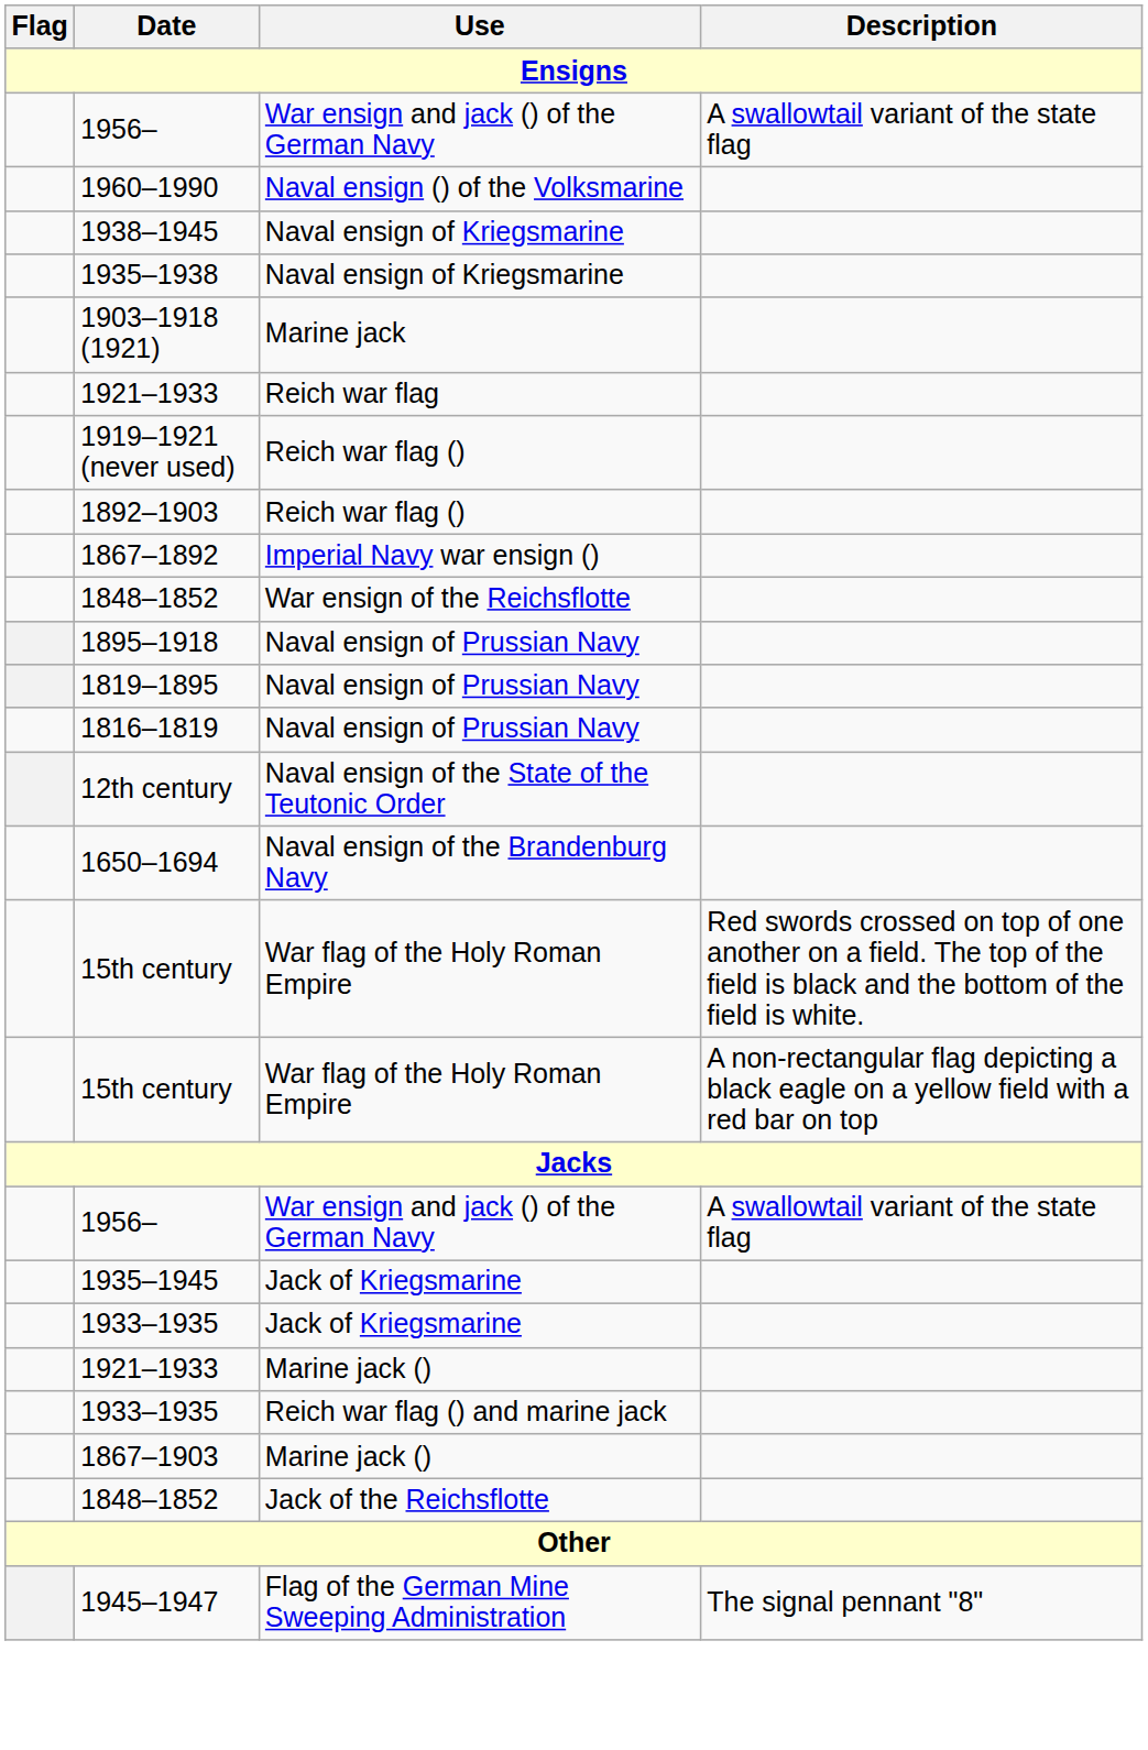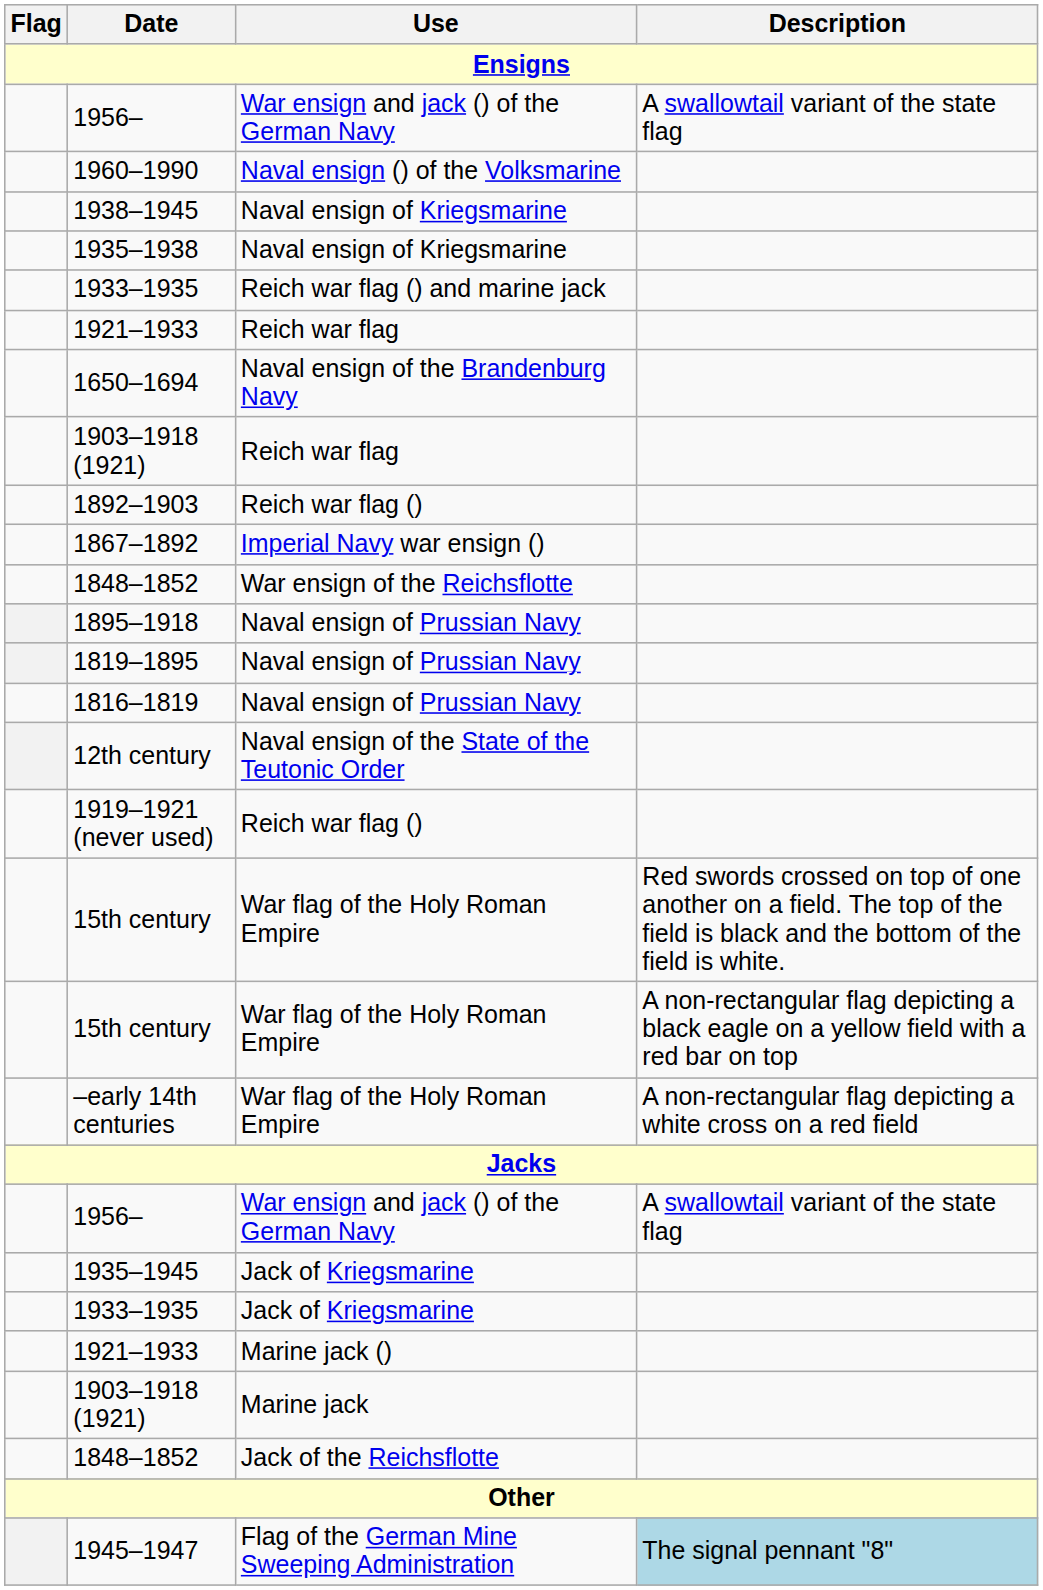rows swapped: 1933–1935 / Reich war flag () and marine jack <-> 1903–1918 (1921) / Marine jack
rows swapped: 1919–1921 (never used) <-> 1650–1694
+ row: 1903–1918 (1921) | Reich war flag
+ row: –early 14th centuries | War flag of the Holy Roman Empire | A non-rectangular flag depicting a white cross on a red field
- row: 1867–1903 | Marine jack ()
1945–1947 | Description: no background -> lightblue background
